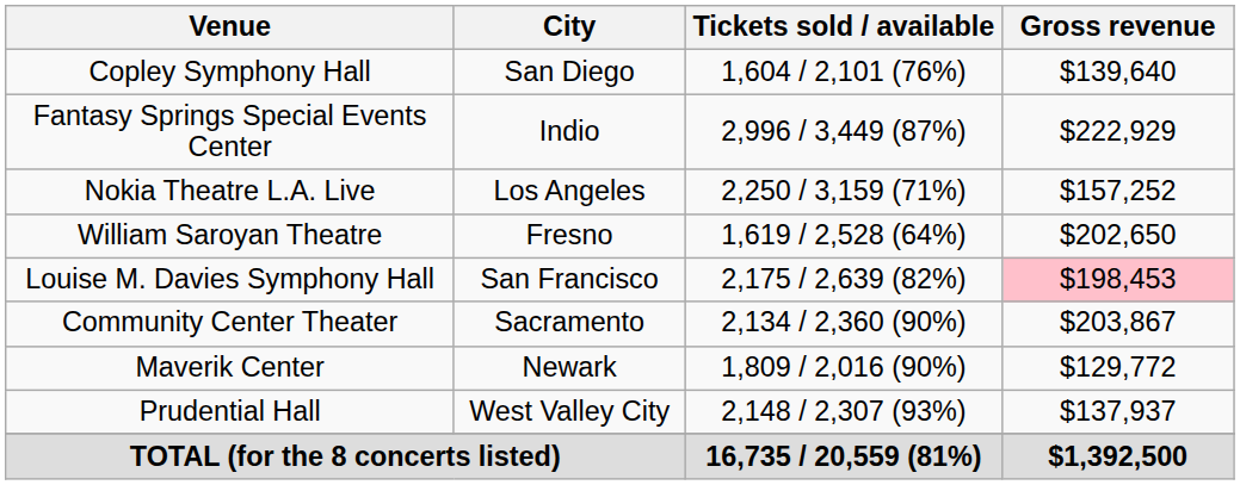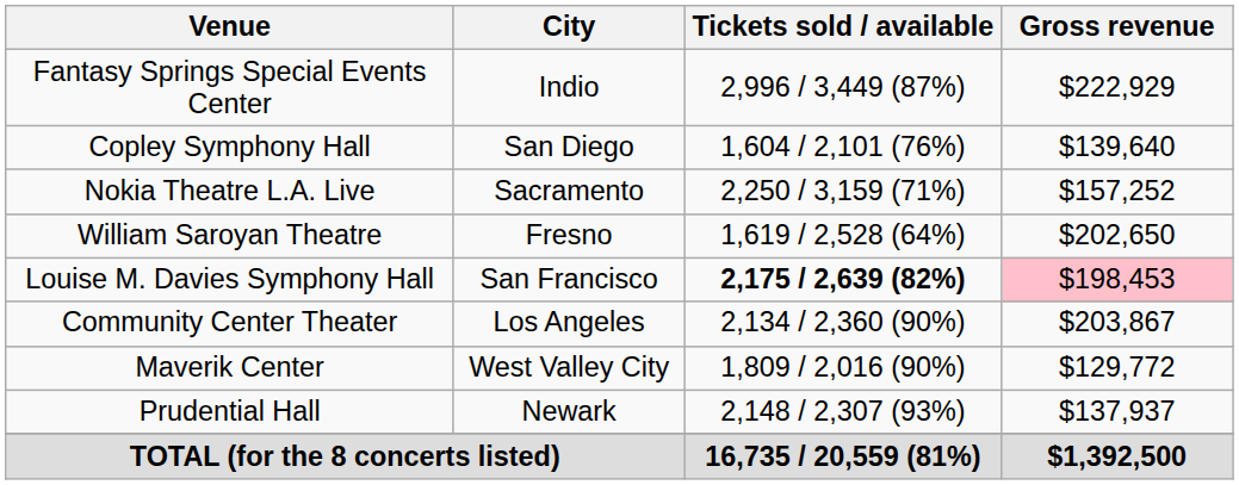rows swapped: Fantasy Springs Special Events Center <-> Copley Symphony Hall
Nokia Theatre L.A. Live | City: Los Angeles -> Sacramento
Louise M. Davies Symphony Hall | Tickets sold / available: normal -> bold
Community Center Theater | City: Sacramento -> Los Angeles
Maverik Center | City: Newark -> West Valley City
Prudential Hall | City: West Valley City -> Newark
